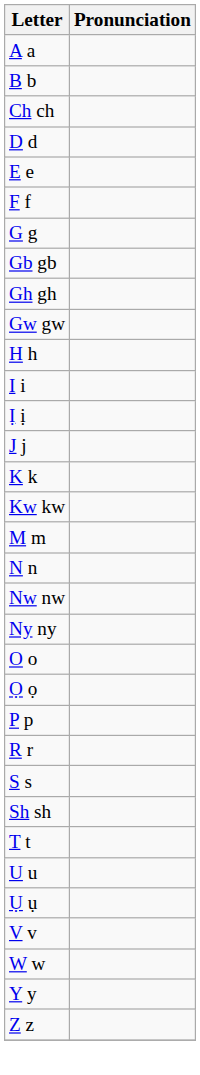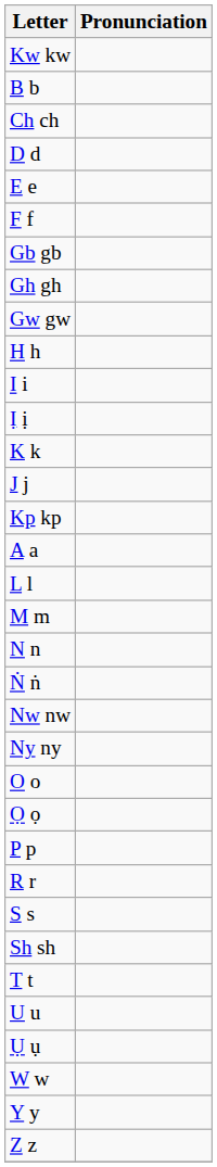rows swapped: A a <-> Kw kw
- row: G g
rows swapped: J j <-> K k
+ row: Kp kp
+ row: L l
+ row: Ṅ ṅ
- row: V v
